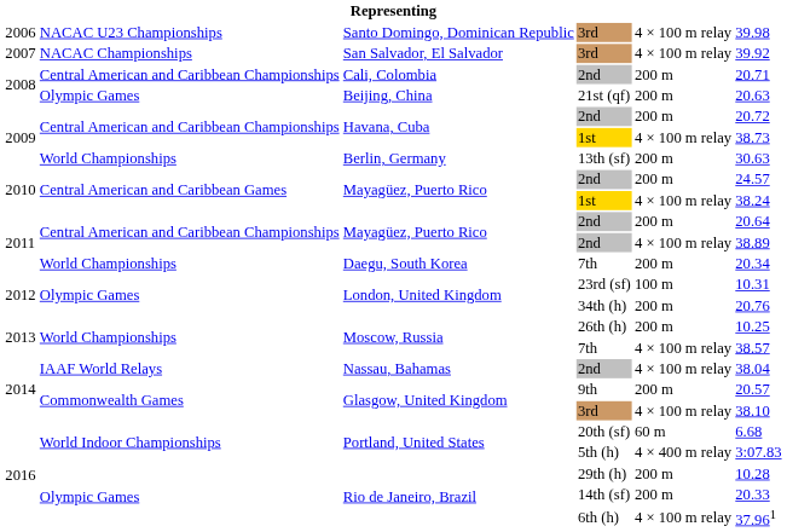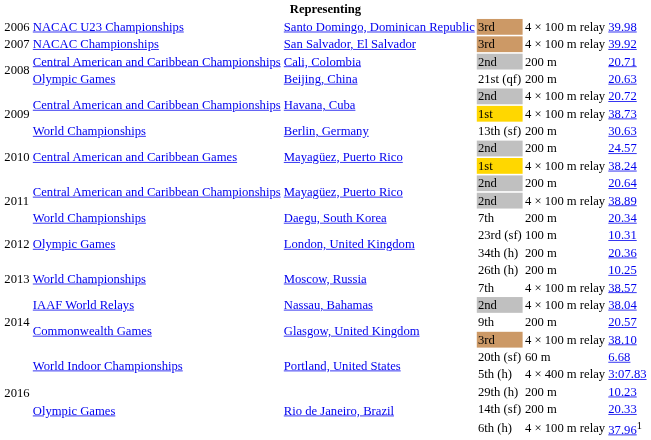2009 / 2nd | column 5: 200 m -> 4 × 100 m relay
34th (h) | column 6: 20.76 -> 20.36
29th (h) | column 6: 10.28 -> 10.23
